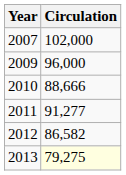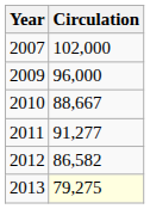2010 | Circulation: 88,666 -> 88,667
